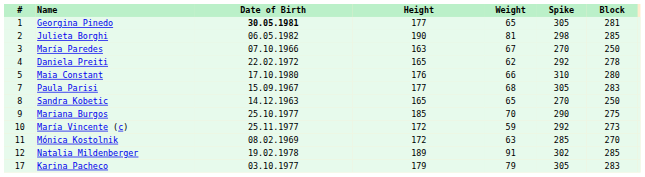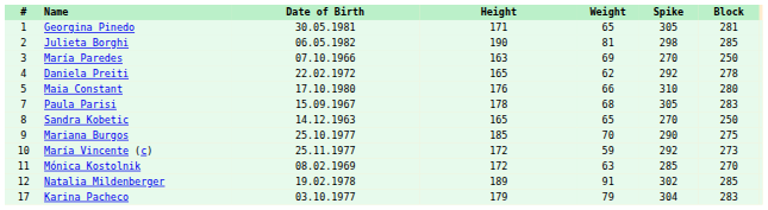Georgina Pinedo | Date of Birth: bold -> normal
Georgina Pinedo | Height: 177 -> 171
María Paredes | Weight: 67 -> 69
Paula Parisi | Height: 177 -> 178
Karina Pacheco | Spike: 305 -> 304
